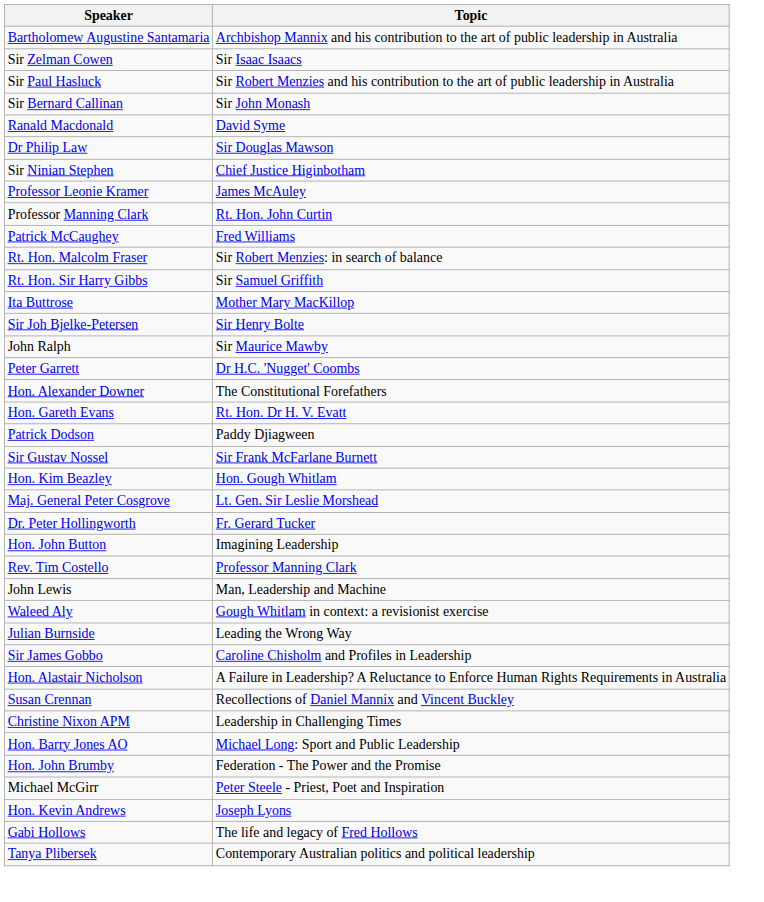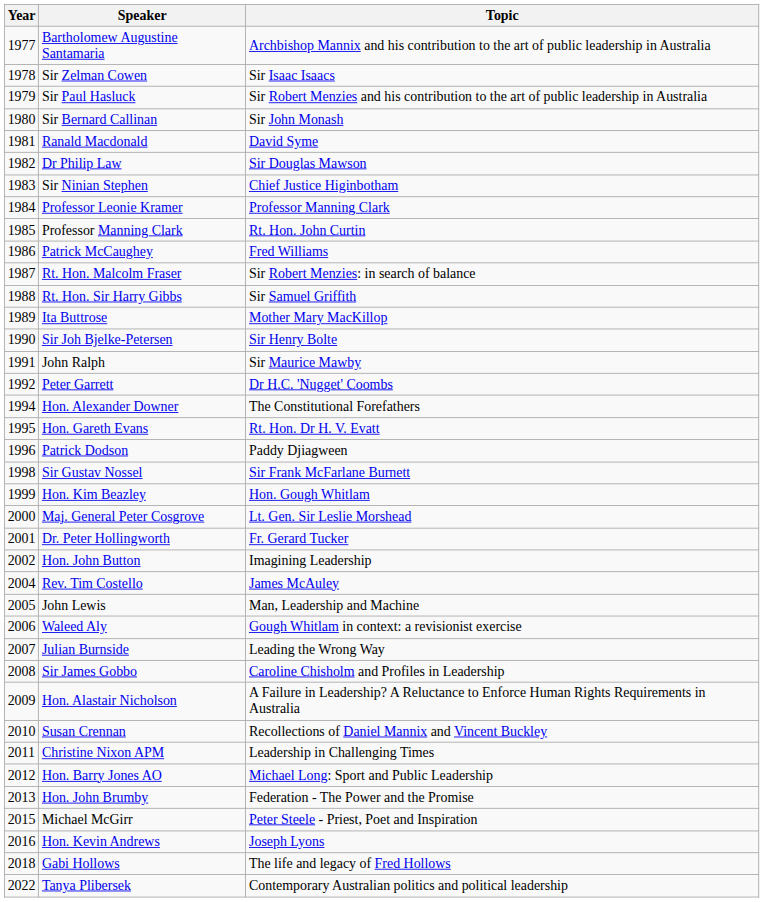+ column: Year | 1977 | 1978 | 1979 | 1980 | 1981 | 1982 | 1983 | 1984 | 1985 | 1986 | 1987 | 1988 | 1989 | 1990 | 1991 | 1992 | 1994 | 1995 | 1996 | 1998 | 1999 | 2000 | 2001 | 2002 | 2004 | 2005 | 2006 | 2007 | 2008 | 2009 | 2010 | 2011 | 2012 | 2013 | 2015 | 2016 | 2018 | 2022
Professor Leonie Kramer | Topic: James McAuley -> Professor Manning Clark
Rev. Tim Costello | Topic: Professor Manning Clark -> James McAuley
